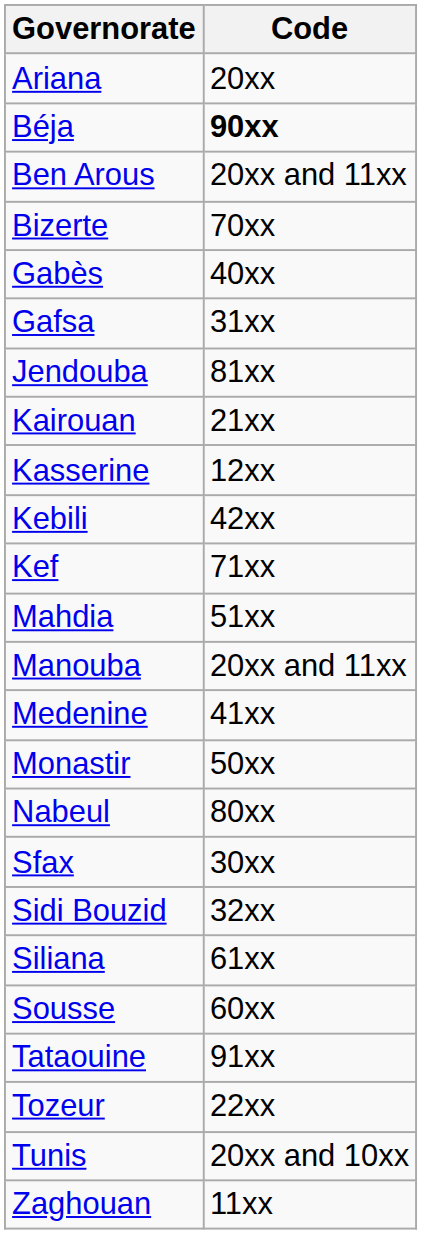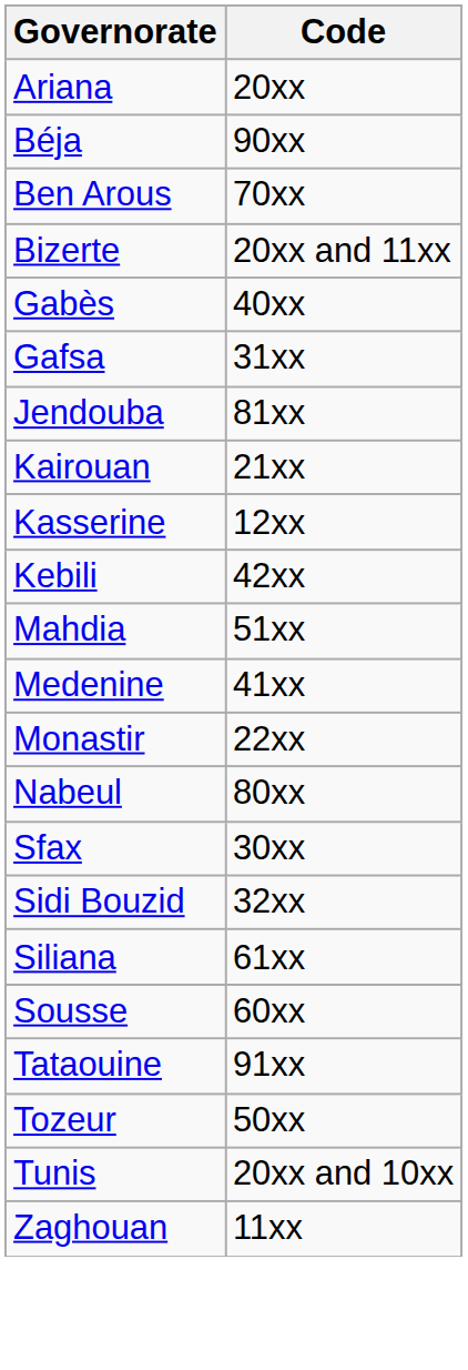Béja | Code: bold -> normal
Ben Arous | Code: 20xx and 11xx -> 70xx
Bizerte | Code: 70xx -> 20xx and 11xx
- row: Kef | 71xx
- row: Manouba | 20xx and 11xx
Monastir | Code: 50xx -> 22xx
Tozeur | Code: 22xx -> 50xx
